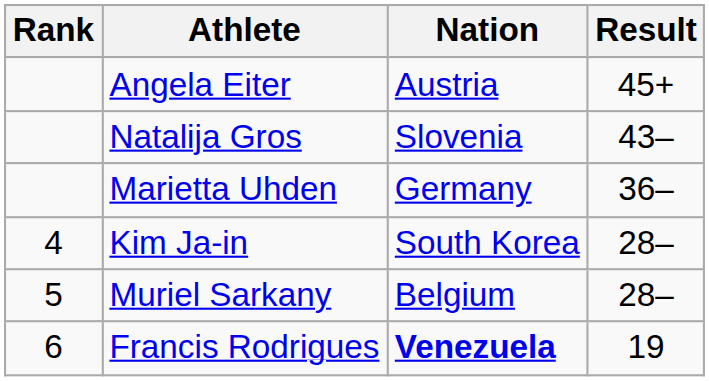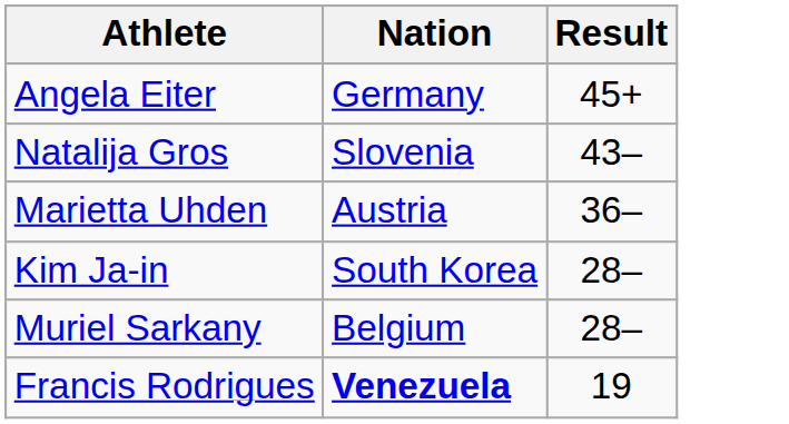- column: Rank | 4 | 5 | 6
Angela Eiter | Nation: Austria -> Germany
Marietta Uhden | Nation: Germany -> Austria
